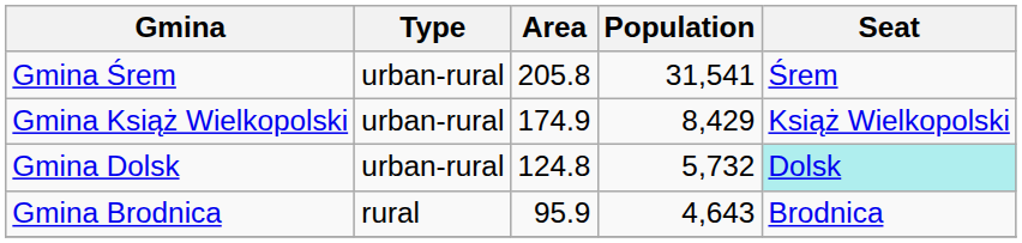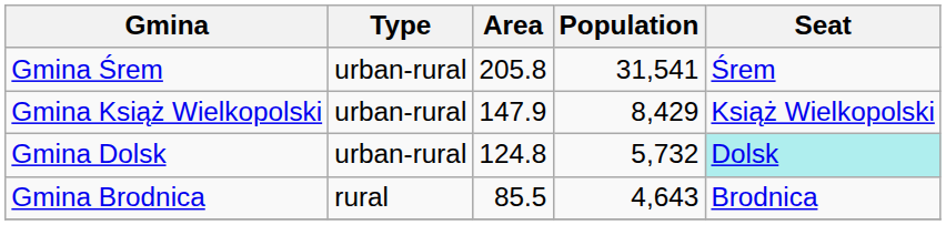Gmina Książ Wielkopolski | Area: 174.9 -> 147.9
Gmina Brodnica | Area: 95.9 -> 85.5
